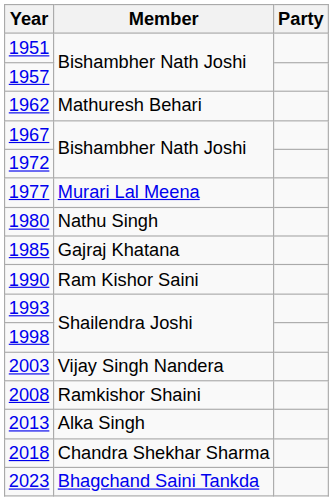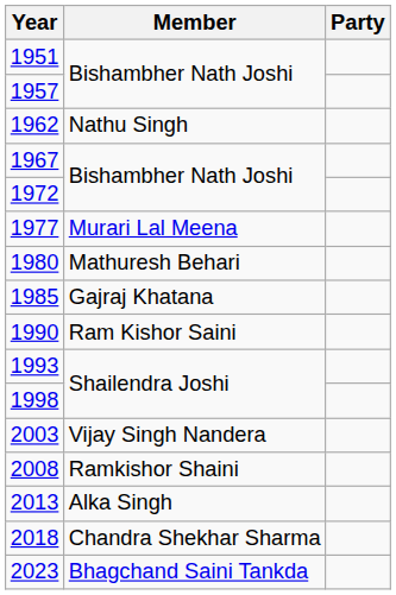1962 | Member: Mathuresh Behari -> Nathu Singh
1980 | Member: Nathu Singh -> Mathuresh Behari
